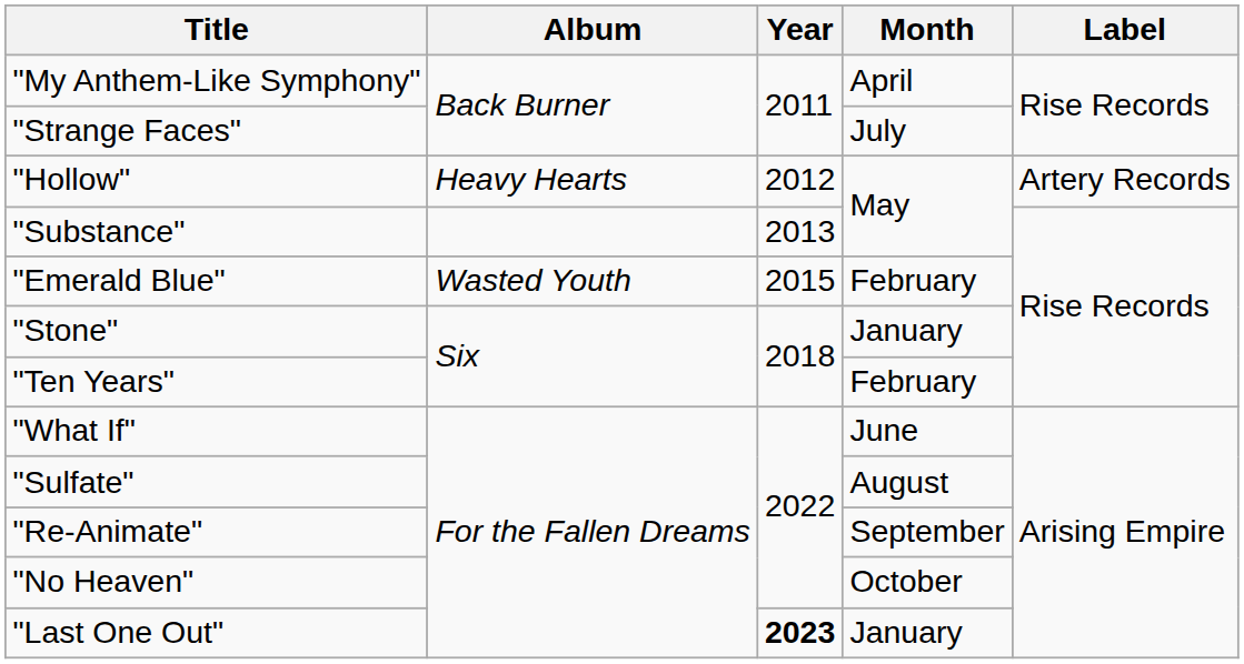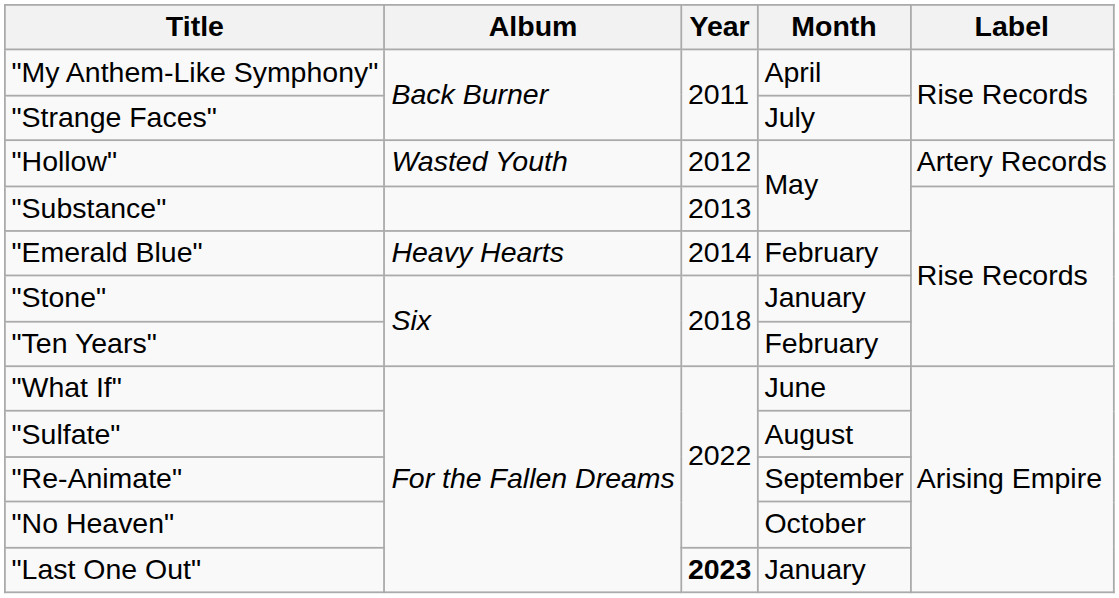"Hollow" | Album: Heavy Hearts -> Wasted Youth
"Emerald Blue" | Album: Wasted Youth -> Heavy Hearts
"Emerald Blue" | Year: 2015 -> 2014
